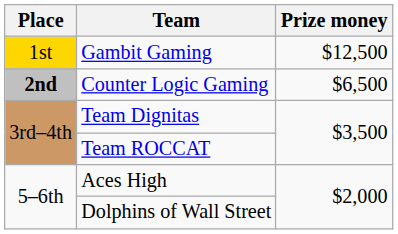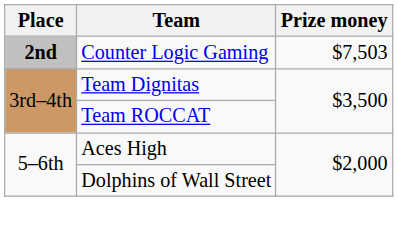- row: 1st | Gambit Gaming | $12,500
Counter Logic Gaming | Prize money: $6,500 -> $7,503
